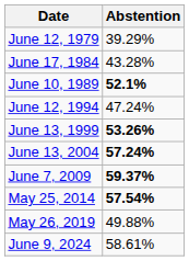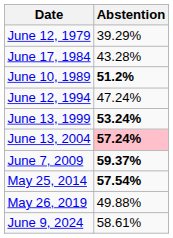June 10, 1989 | Abstention: 52.1% -> 51.2%
June 13, 1999 | Abstention: 53.26% -> 53.24%
June 13, 2004 | Abstention: no background -> pink background
